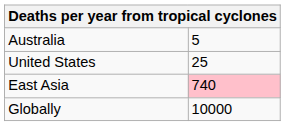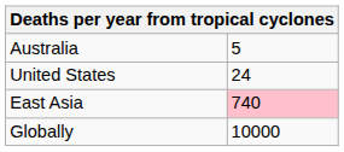United States | column 2: 25 -> 24
